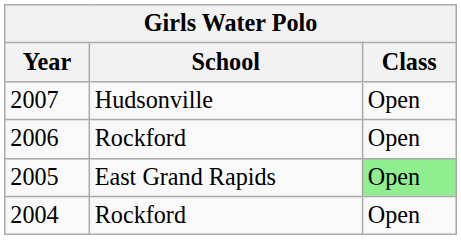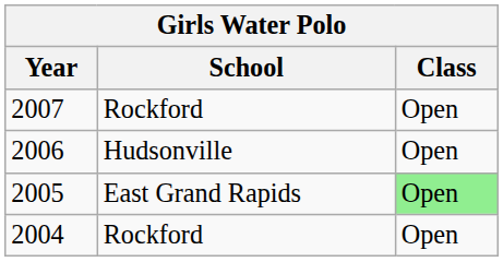2007 | School: Hudsonville -> Rockford
2006 | School: Rockford -> Hudsonville
